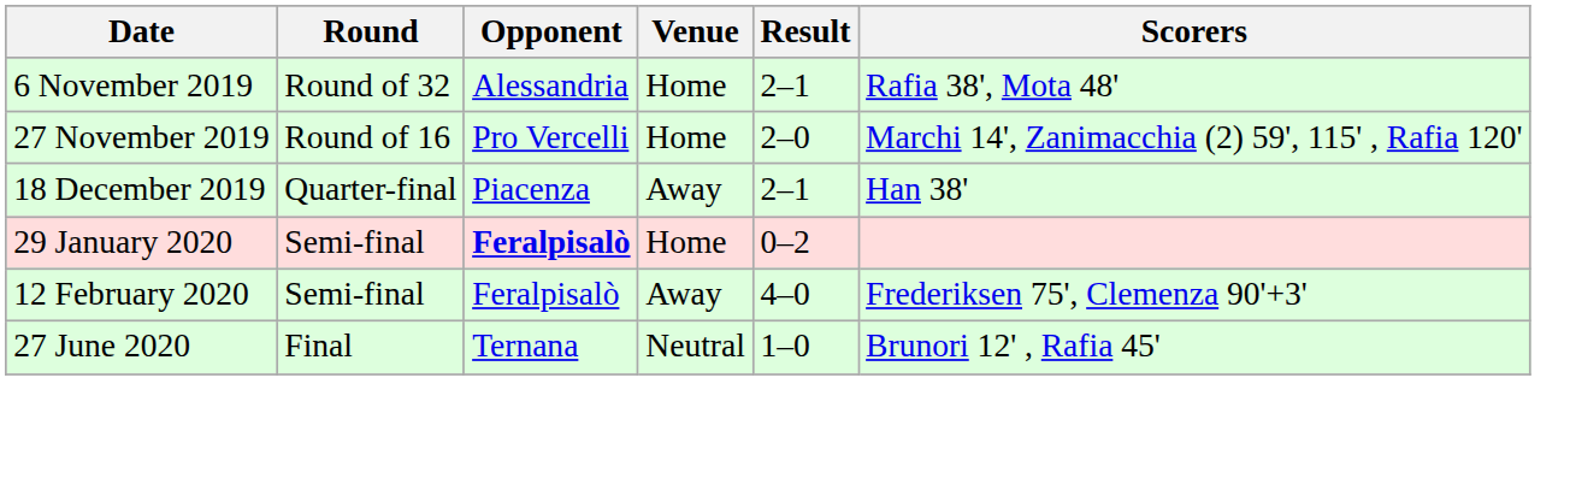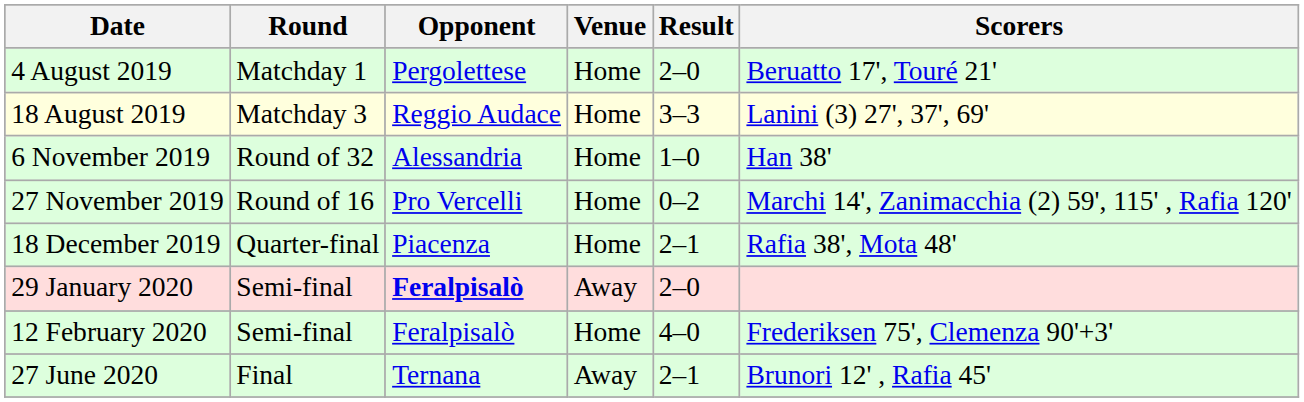+ row: 4 August 2019 | Matchday 1 | Pergolettese | Home | 2–0 | Beruatto 17', Touré 21'
+ row: 18 August 2019 | Matchday 3 | Reggio Audace | Home | 3–3 | Lanini (3) 27', 37', 69'
6 November 2019 | Result: 2–1 -> 1–0
6 November 2019 | Scorers: Rafia 38', Mota 48' -> Han 38'
27 November 2019 | Result: 2–0 -> 0–2
18 December 2019 | Venue: Away -> Home
18 December 2019 | Scorers: Han 38' -> Rafia 38', Mota 48'
29 January 2020 | Venue: Home -> Away
29 January 2020 | Result: 0–2 -> 2–0
12 February 2020 | Venue: Away -> Home
27 June 2020 | Venue: Neutral -> Away
27 June 2020 | Result: 1–0 -> 2–1
